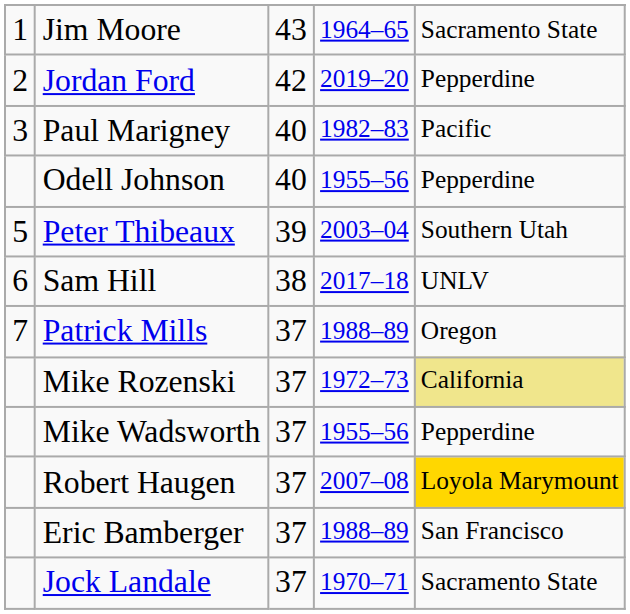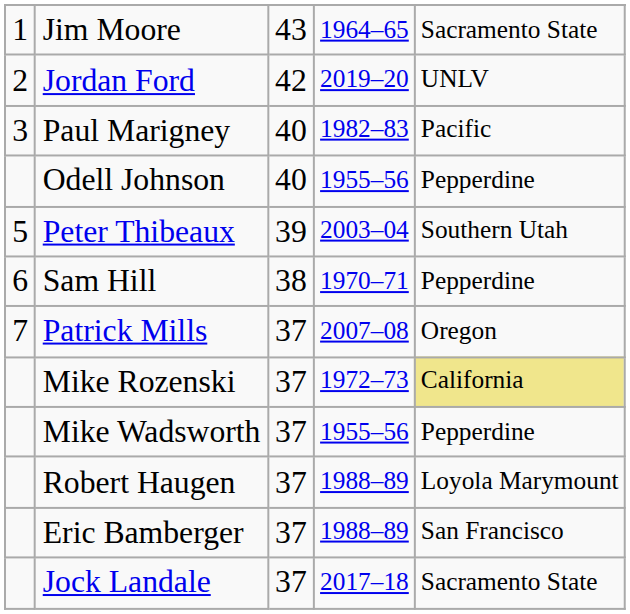Jordan Ford | column 5: Pepperdine -> UNLV
Sam Hill | column 4: 2017–18 -> 1970–71
Sam Hill | column 5: UNLV -> Pepperdine
Patrick Mills | column 4: 1988–89 -> 2007–08
Robert Haugen | column 4: 2007–08 -> 1988–89
Robert Haugen | column 5: gold background -> no background
Jock Landale | column 4: 1970–71 -> 2017–18
